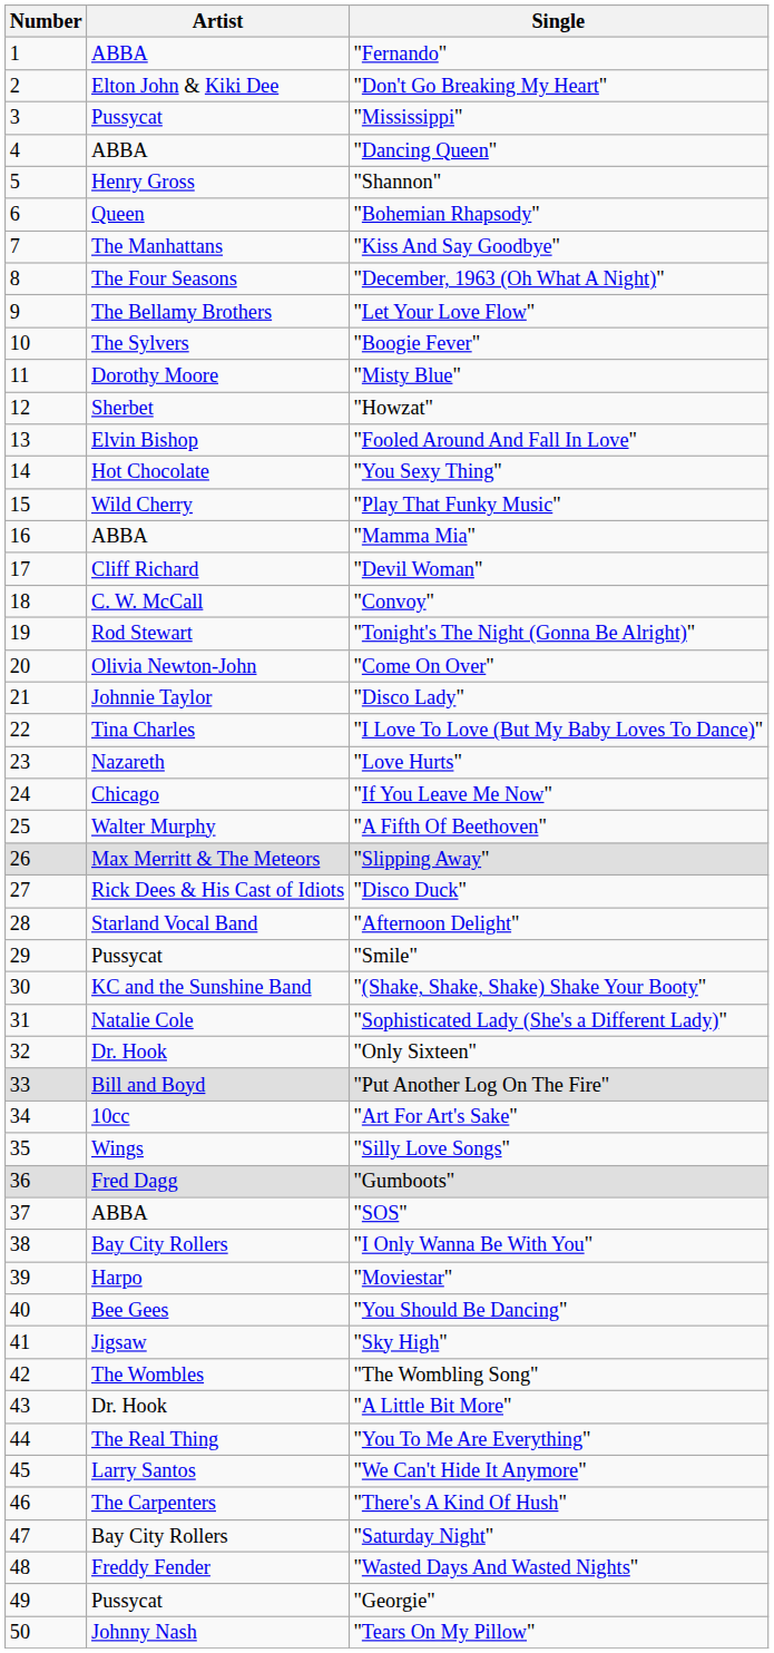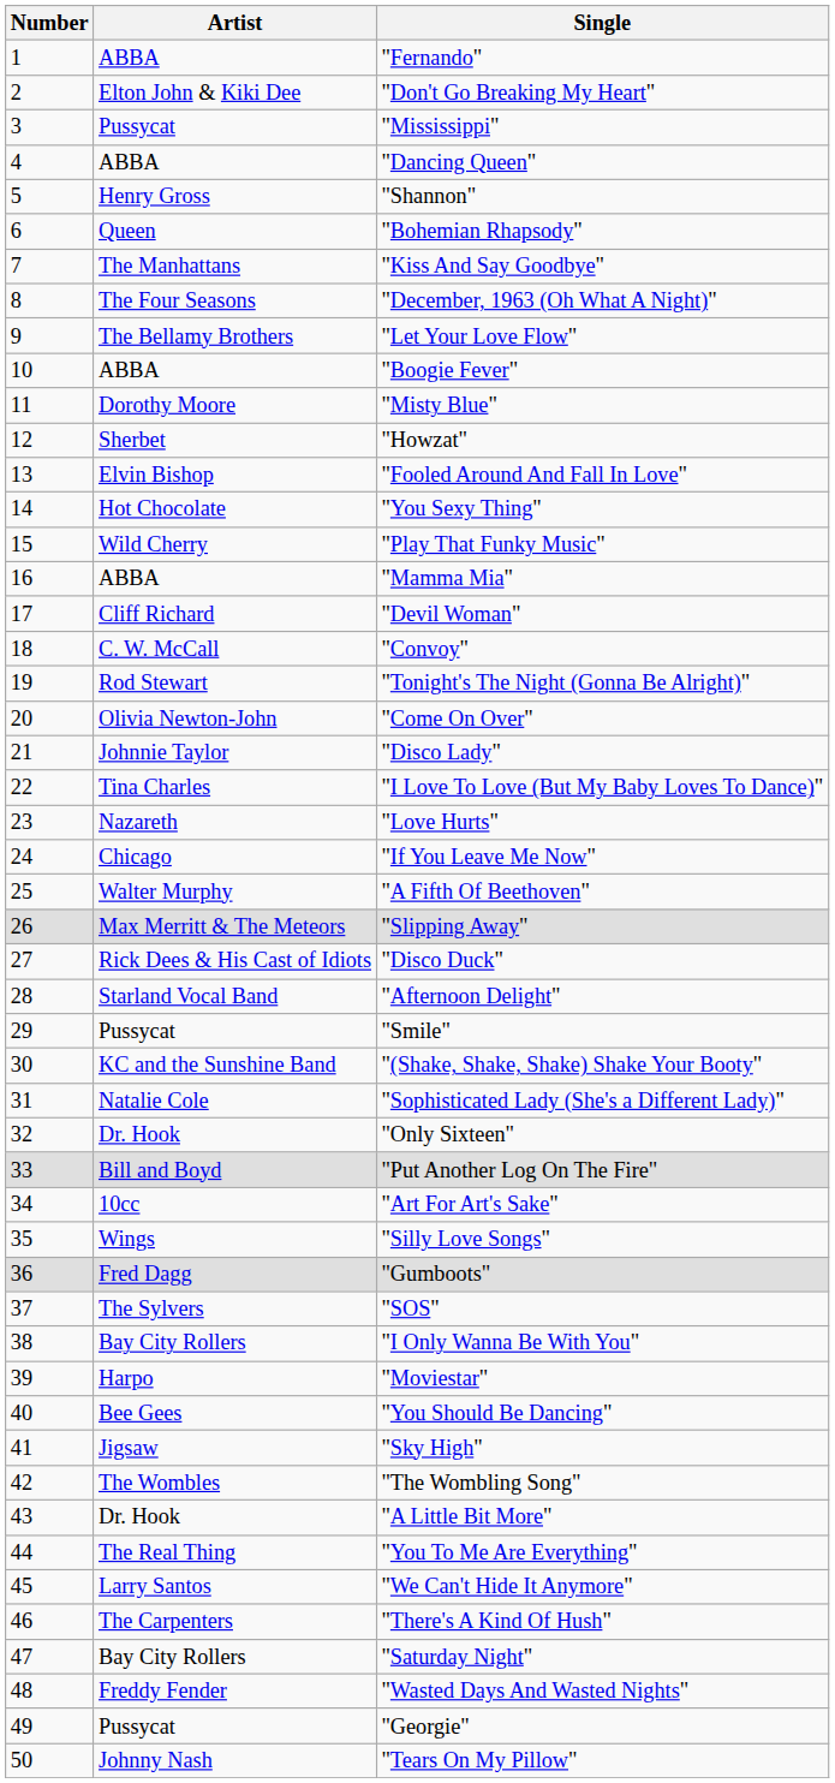"Boogie Fever" | Artist: The Sylvers -> ABBA
"SOS" | Artist: ABBA -> The Sylvers
